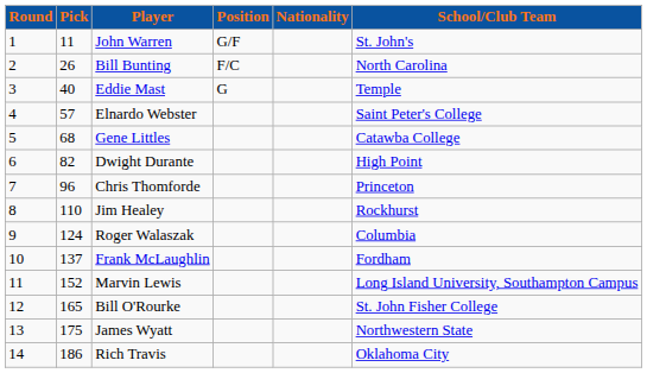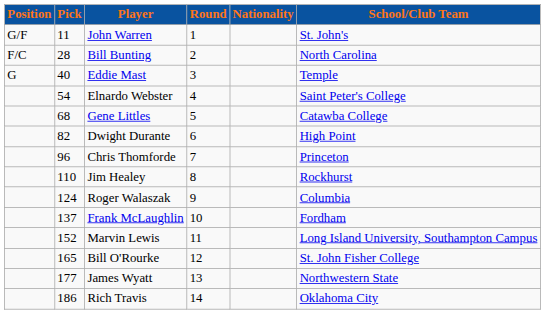columns swapped: Round <-> Position
Bill Bunting | Pick: 26 -> 28
Elnardo Webster | Pick: 57 -> 54
James Wyatt | Pick: 175 -> 177
